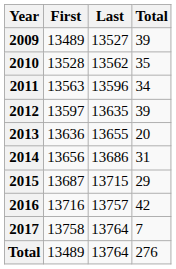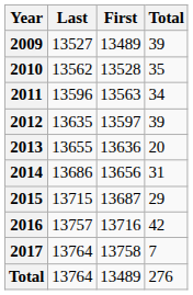columns swapped: First <-> Last
